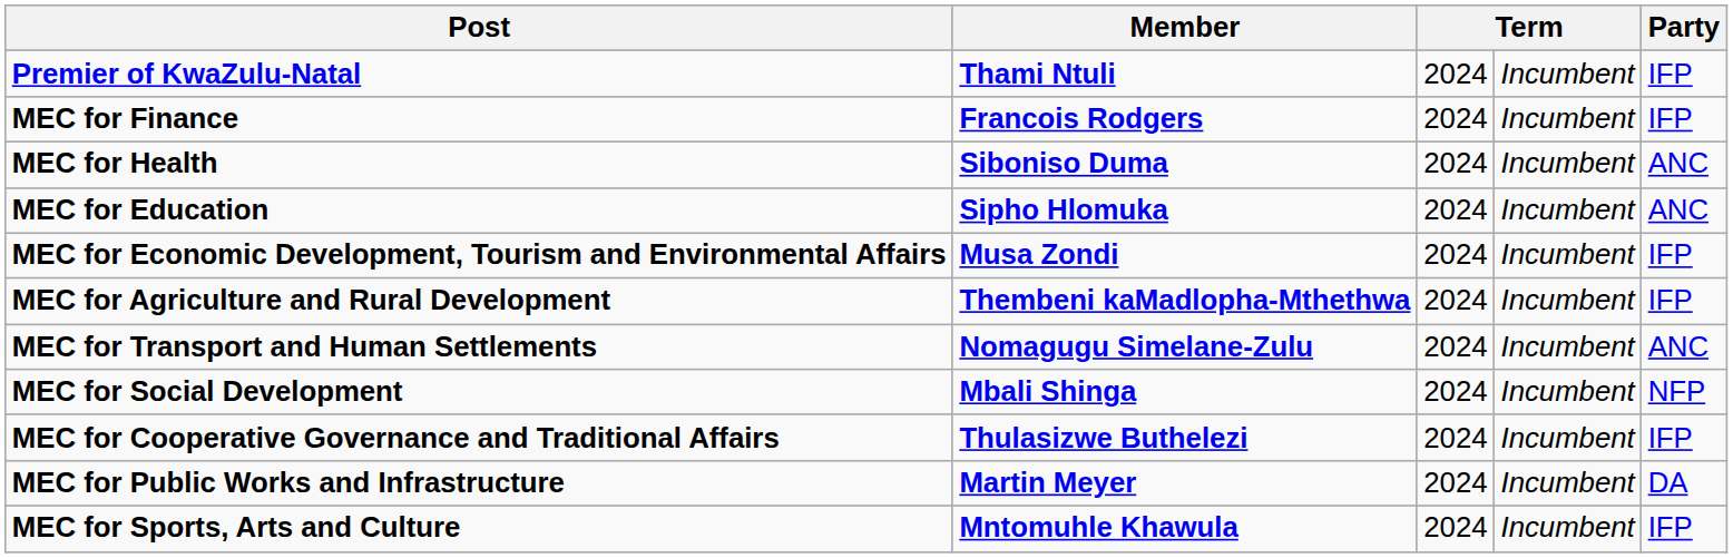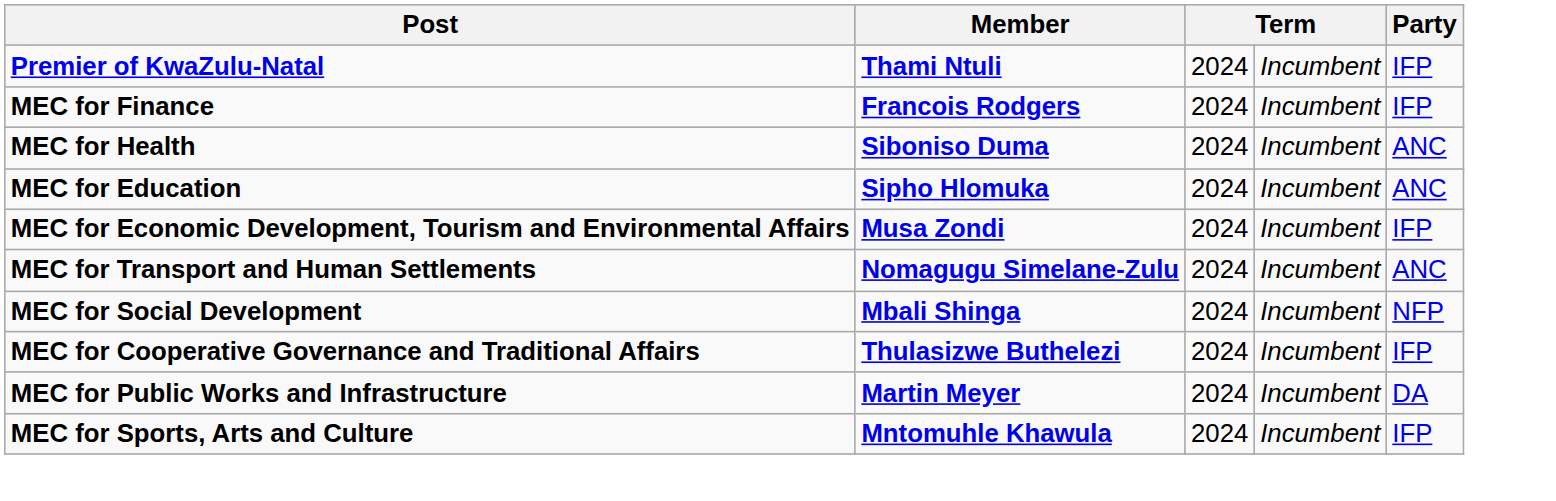- row: MEC for Agriculture and Rural Development | Thembeni kaMadlopha-Mthethwa | 2024 | Incumbent | IFP
